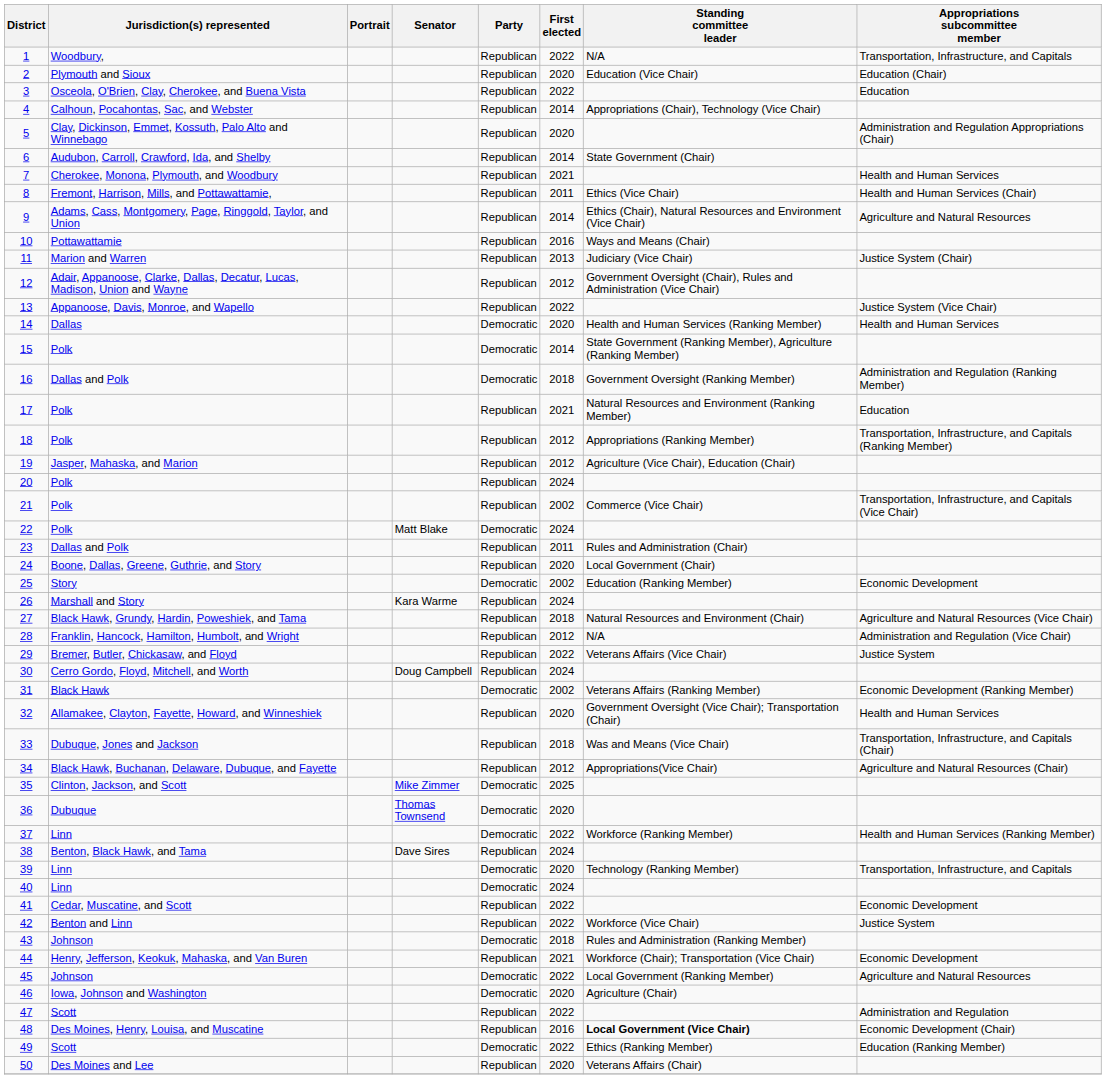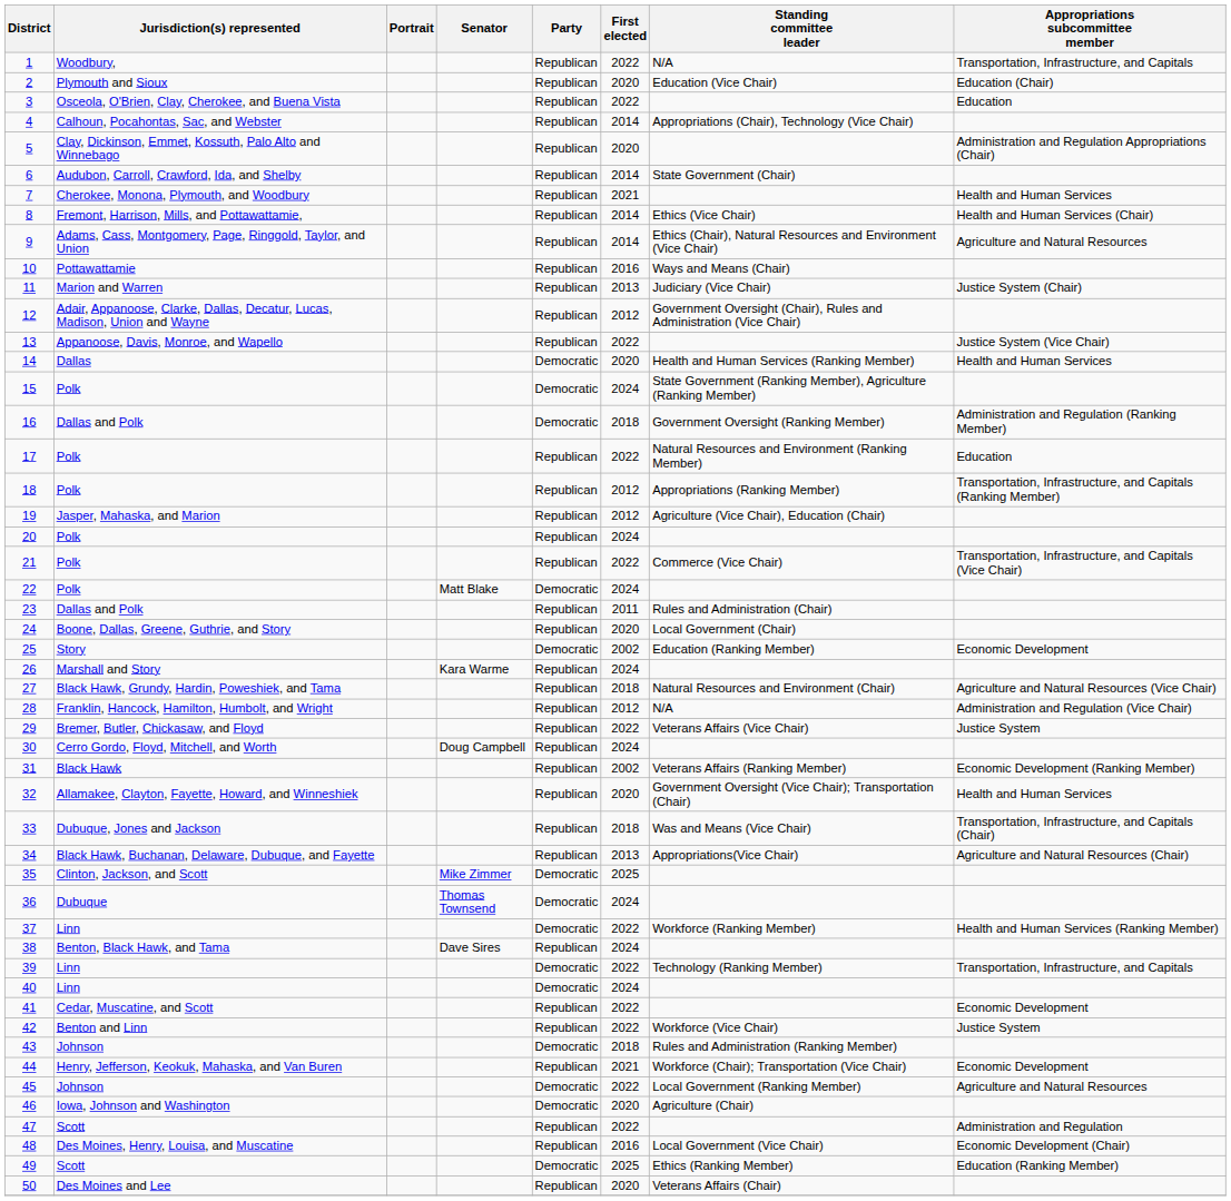8 | First elected: 2011 -> 2014
15 | First elected: 2014 -> 2024
17 | First elected: 2021 -> 2022
21 | First elected: 2002 -> 2022
31 | Party: Democratic -> Republican
34 | First elected: 2012 -> 2013
36 | First elected: 2020 -> 2024
39 | First elected: 2020 -> 2022
48 | Standing committee leader: bold -> normal
49 | First elected: 2022 -> 2025
